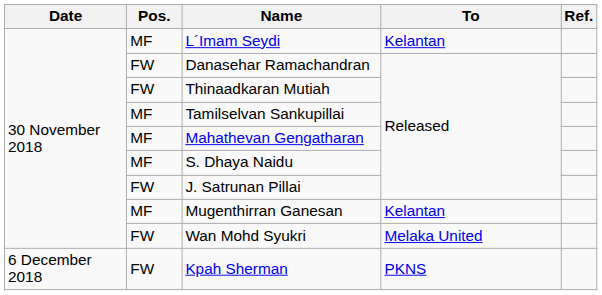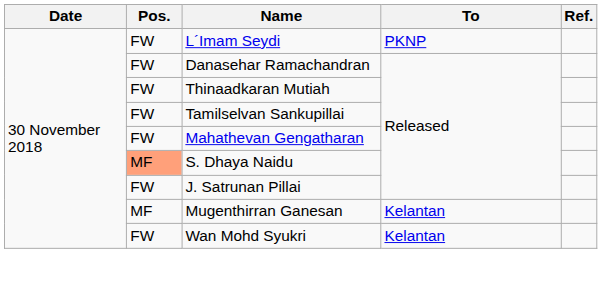L´Imam Seydi | Pos.: MF -> FW
L´Imam Seydi | To: Kelantan -> PKNP
Tamilselvan Sankupillai | Pos.: MF -> FW
Mahathevan Gengatharan | Pos.: MF -> FW
S. Dhaya Naidu | Pos.: no background -> lightsalmon background
Wan Mohd Syukri | To: Melaka United -> Kelantan
- row: 6 December 2018 | FW | Kpah Sherman | PKNS
